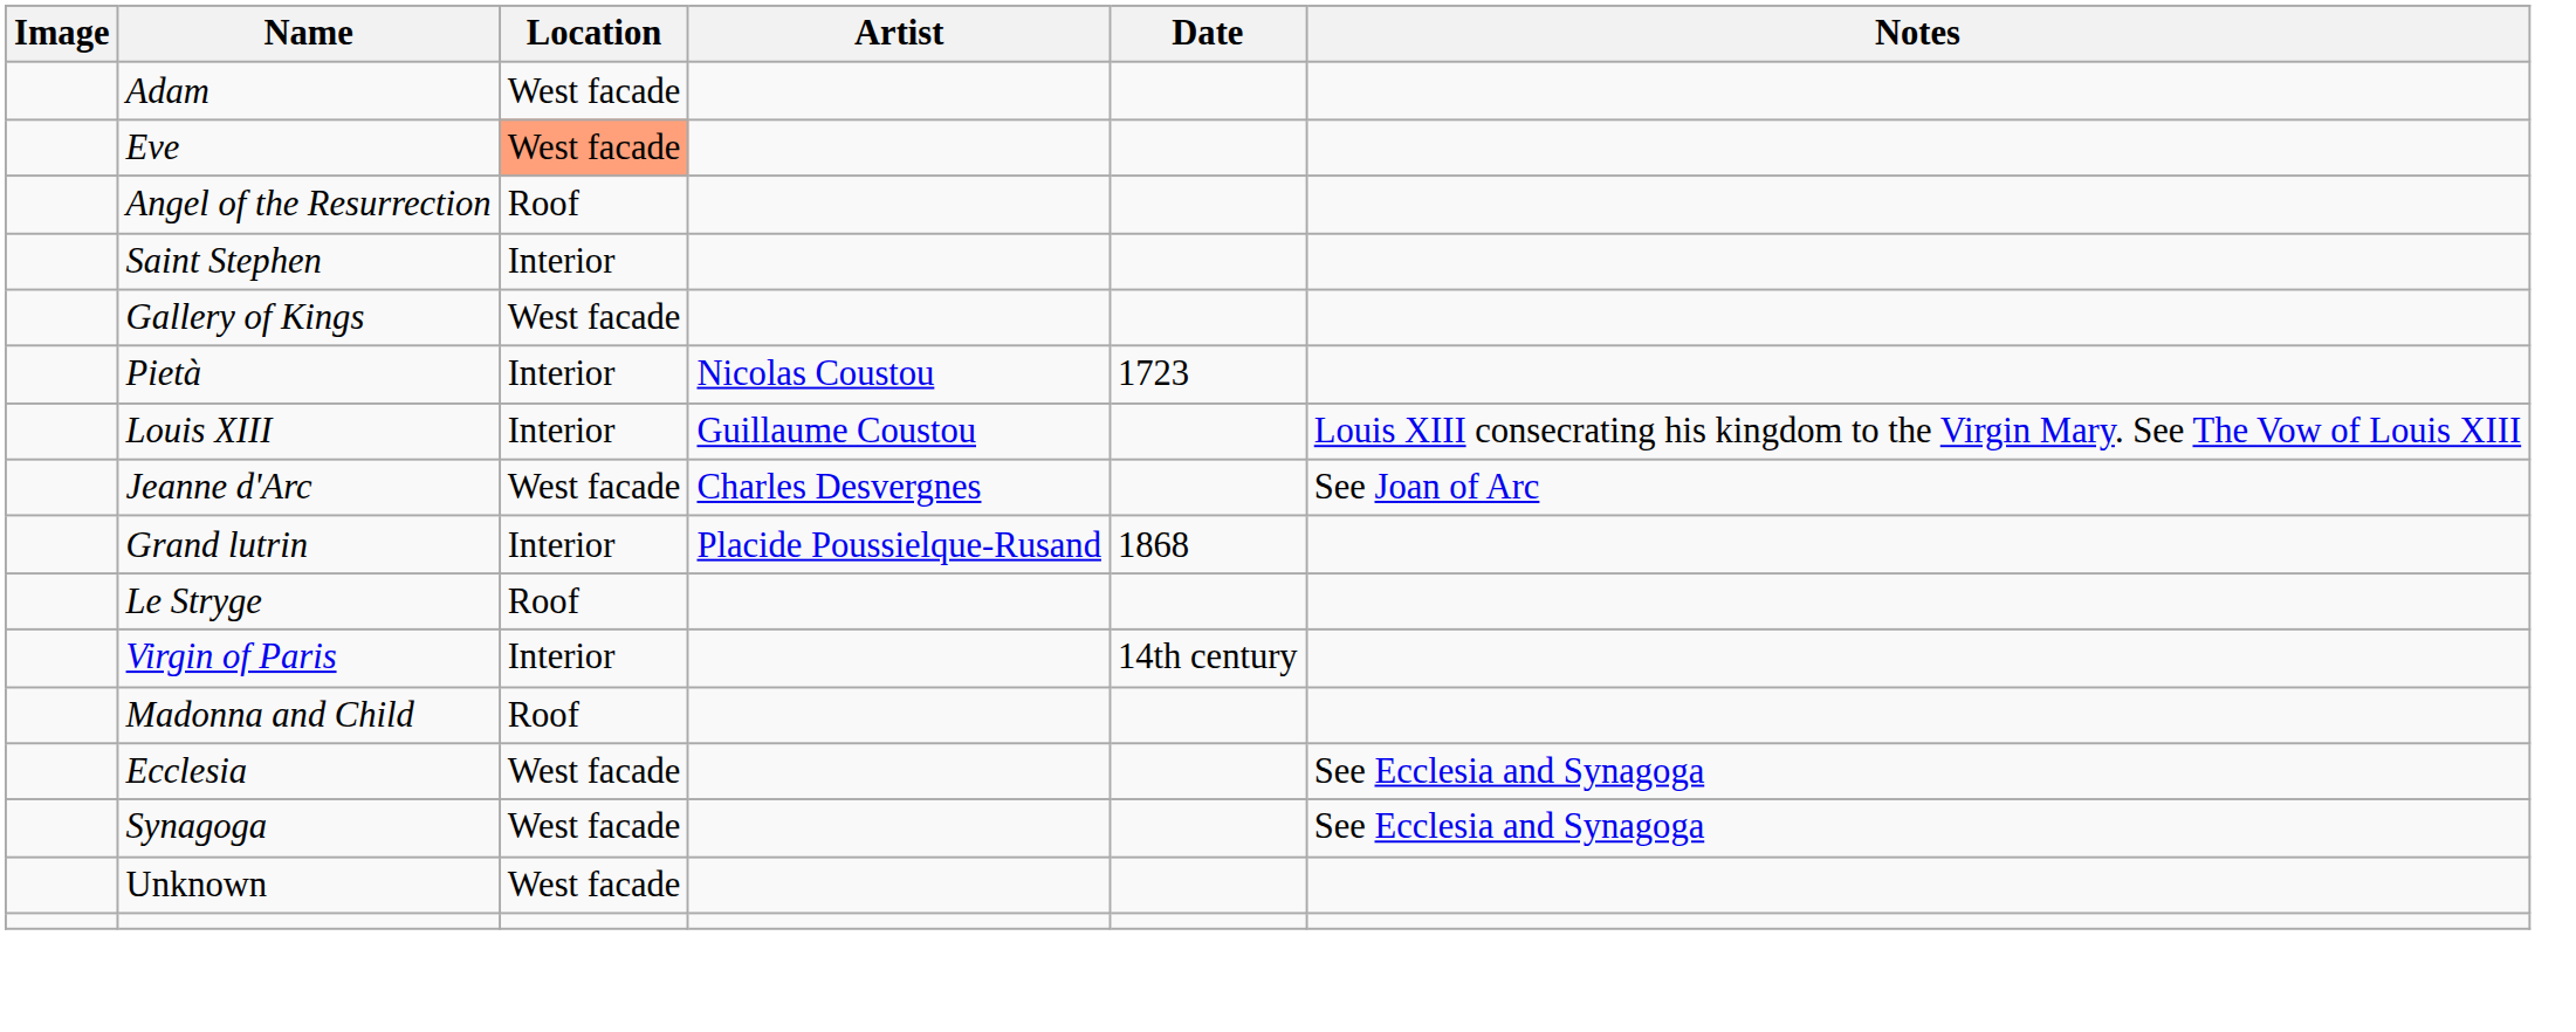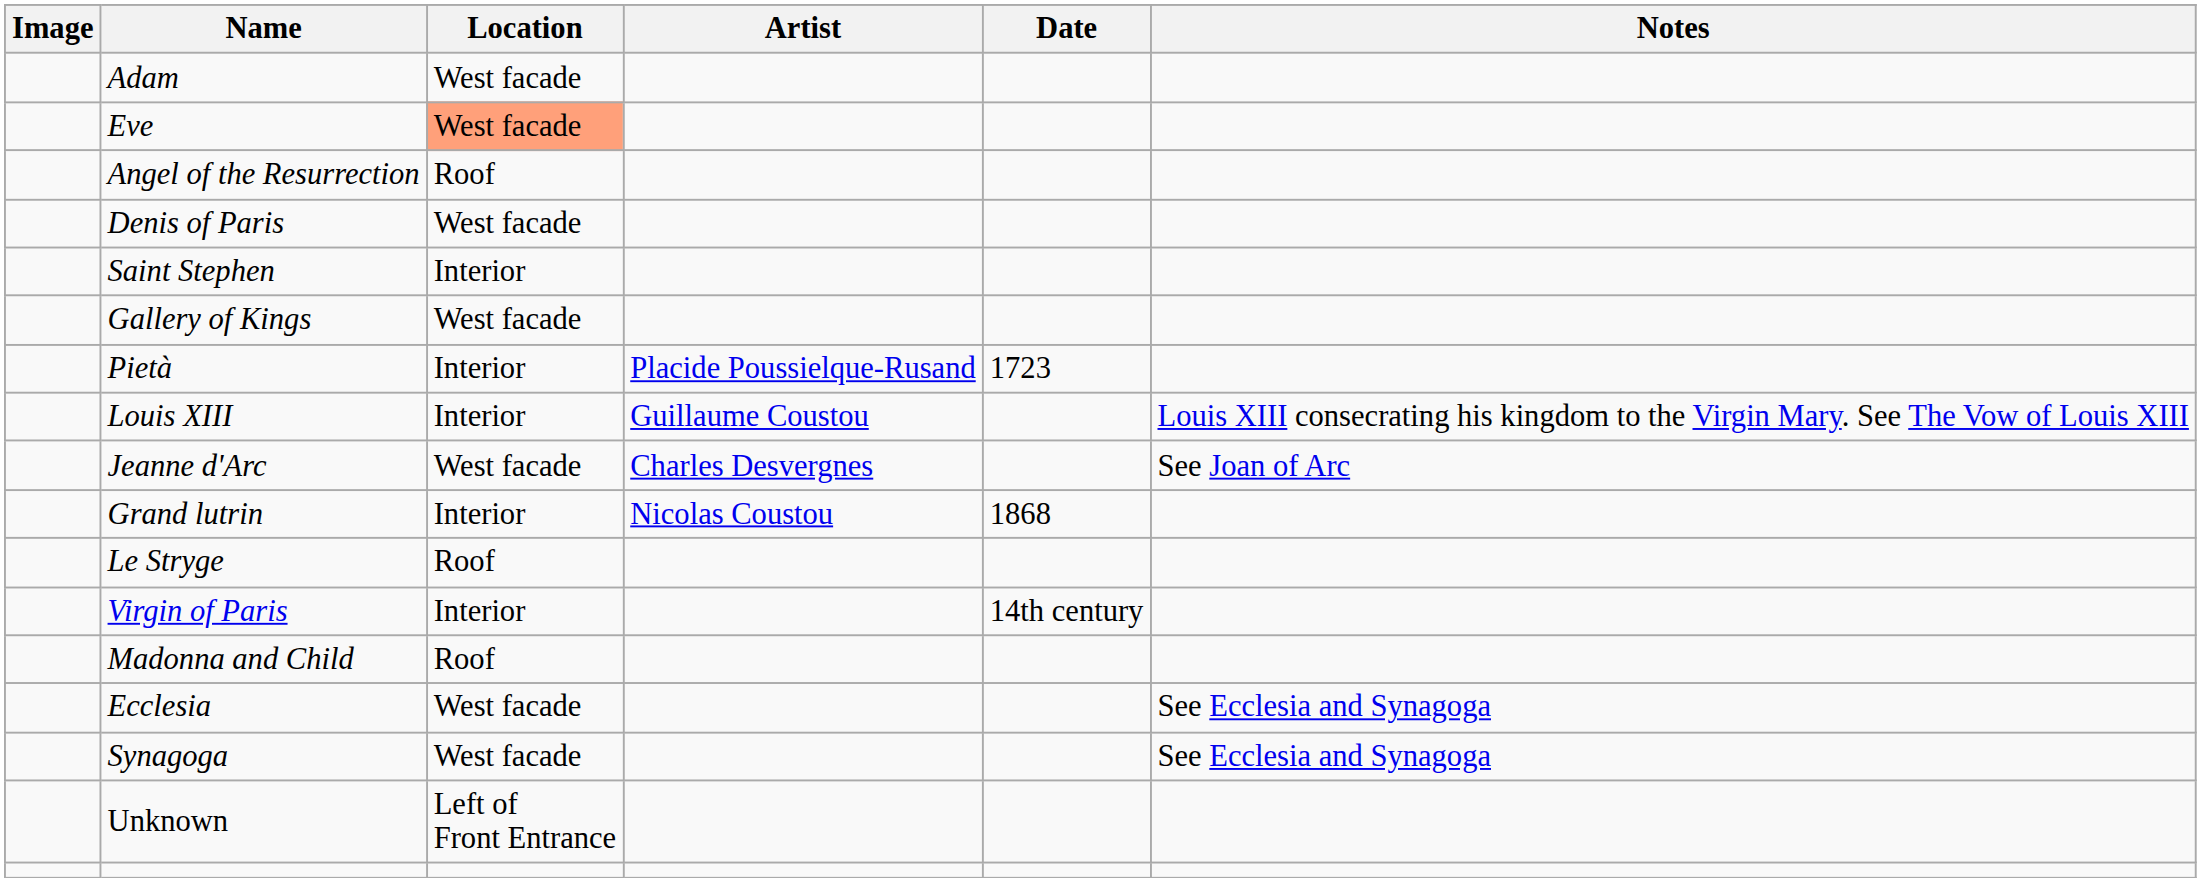+ row: Denis of Paris | West facade
Pietà | Artist: Nicolas Coustou -> Placide Poussielque-Rusand
Grand lutrin | Artist: Placide Poussielque-Rusand -> Nicolas Coustou
Unknown | Location: West facade -> Left of Front Entrance
